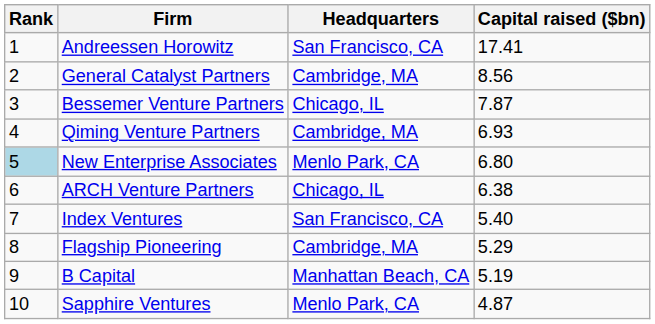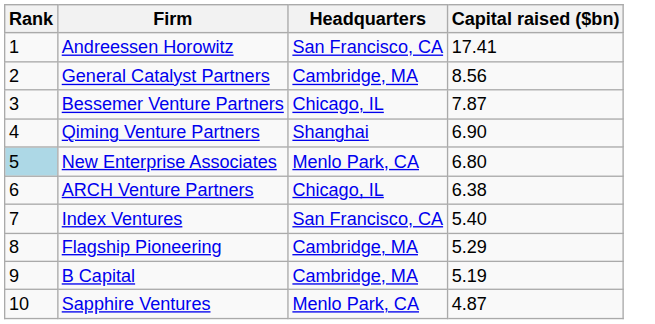Qiming Venture Partners | Headquarters: Cambridge, MA -> Shanghai
Qiming Venture Partners | Capital raised ($bn): 6.93 -> 6.90
B Capital | Headquarters: Manhattan Beach, CA -> Cambridge, MA
